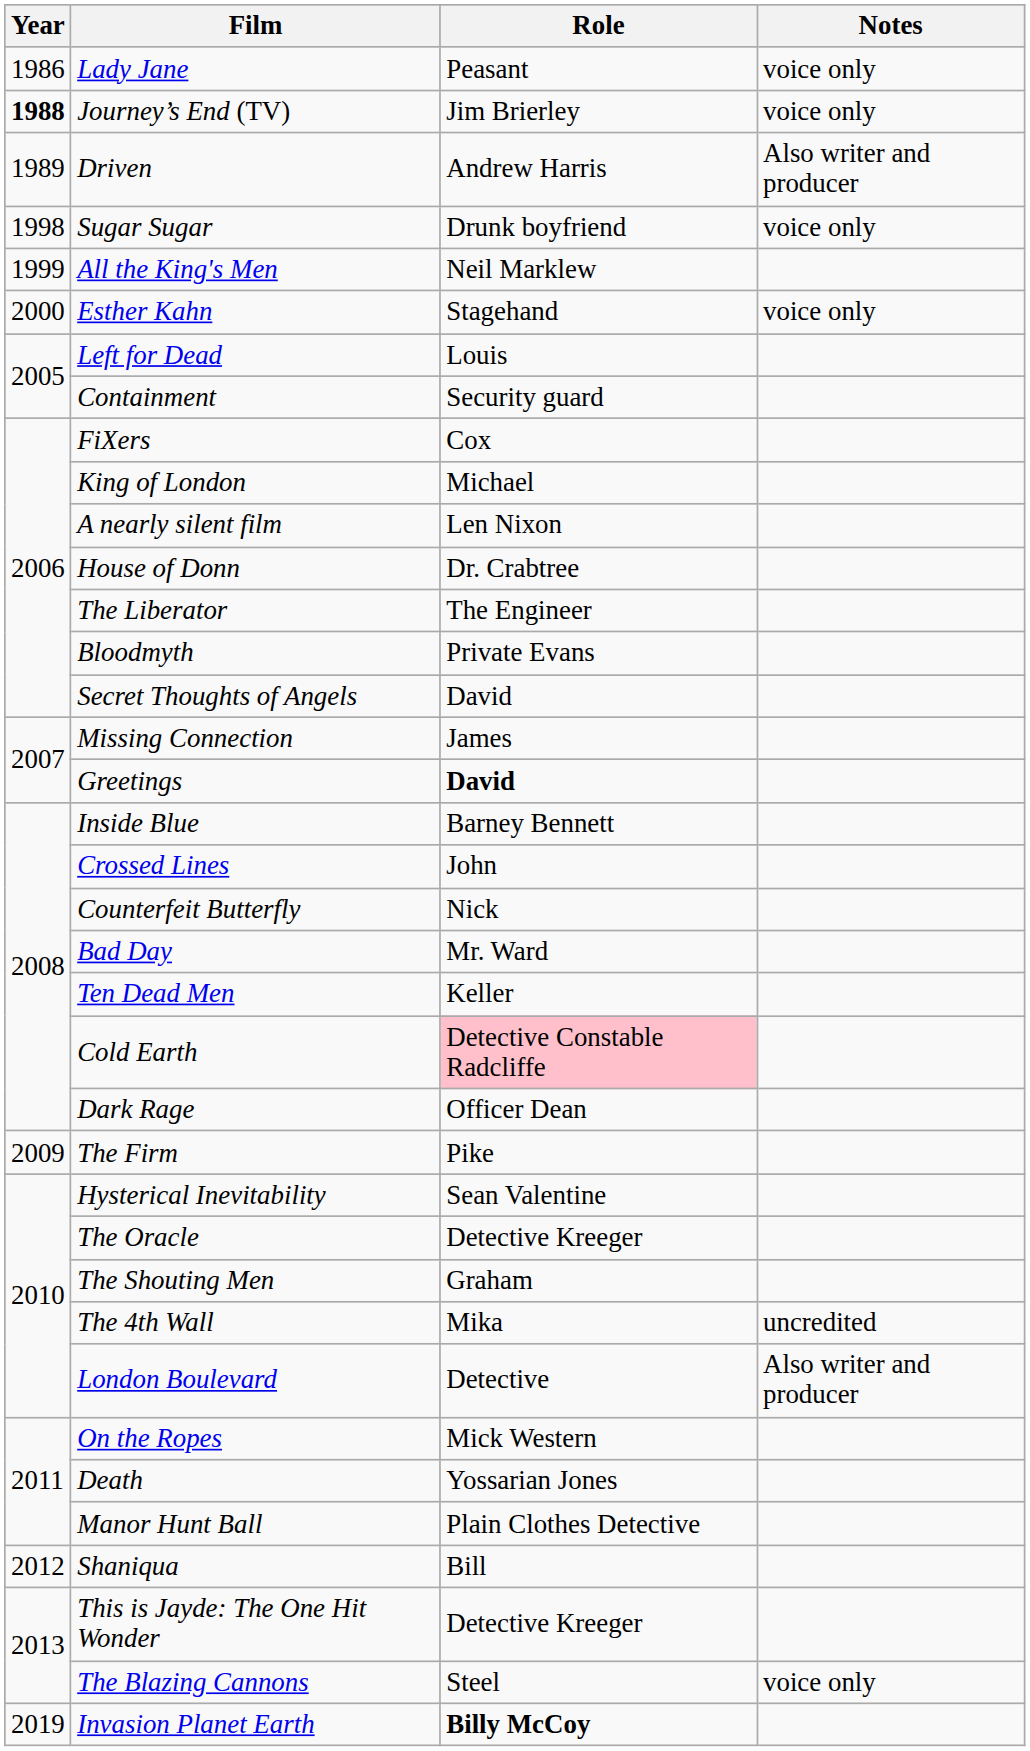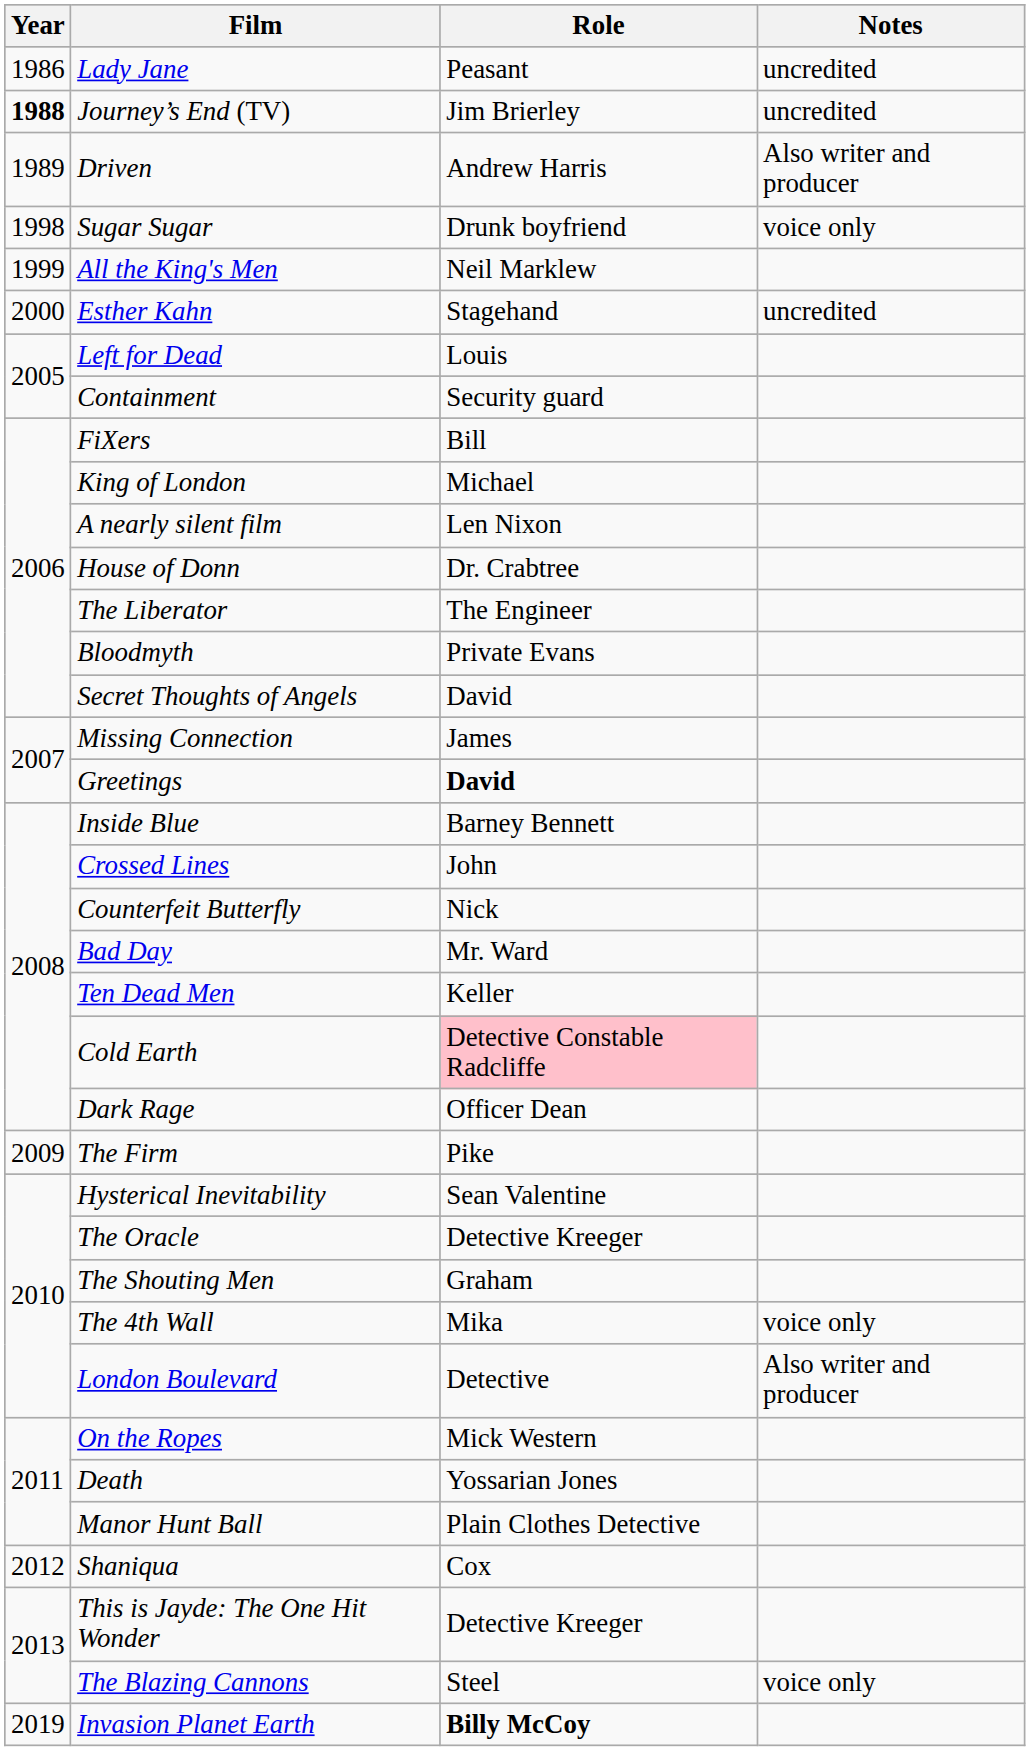Lady Jane | Notes: voice only -> uncredited
Journey’s End (TV) | Notes: voice only -> uncredited
Esther Kahn | Notes: voice only -> uncredited
FiXers | Role: Cox -> Bill
The 4th Wall | Notes: uncredited -> voice only
Shaniqua | Role: Bill -> Cox
